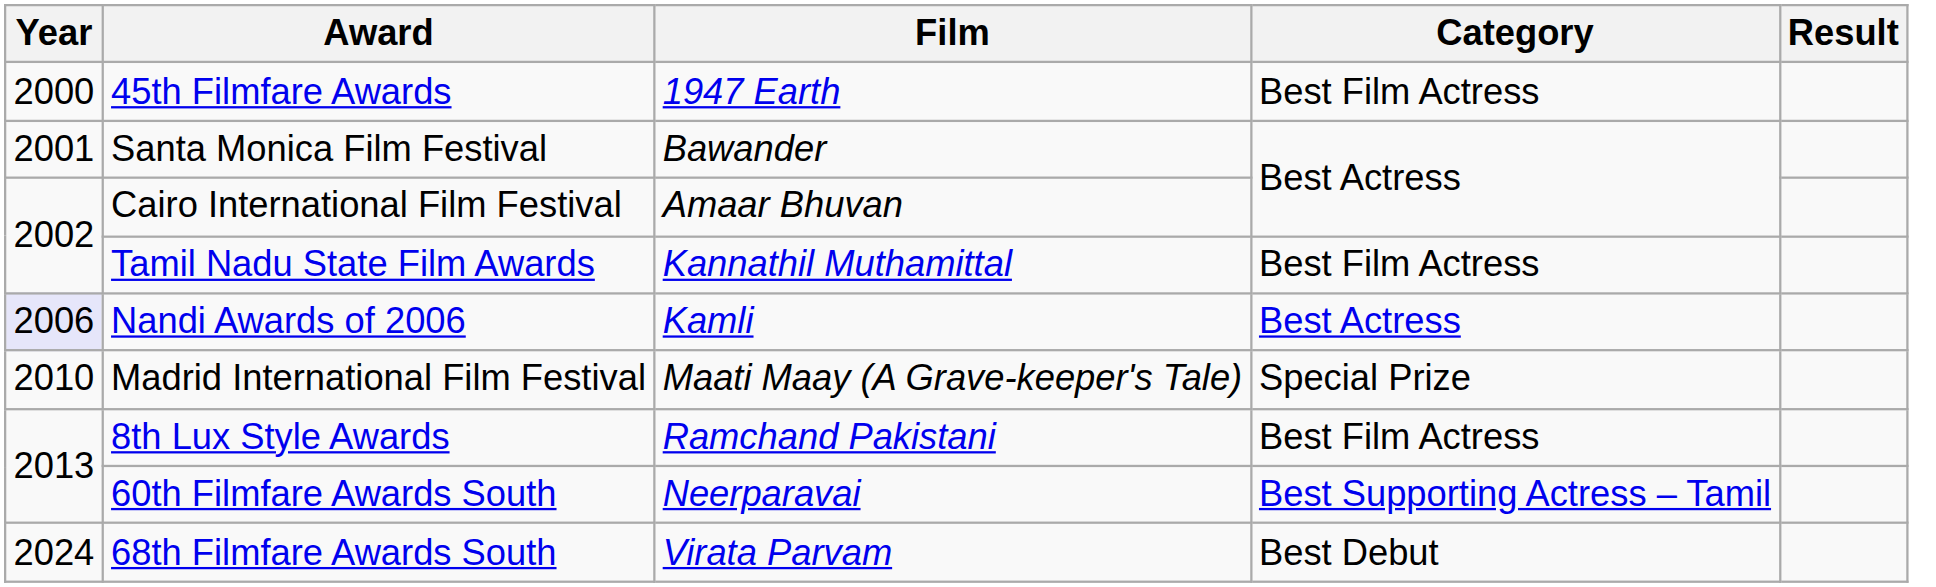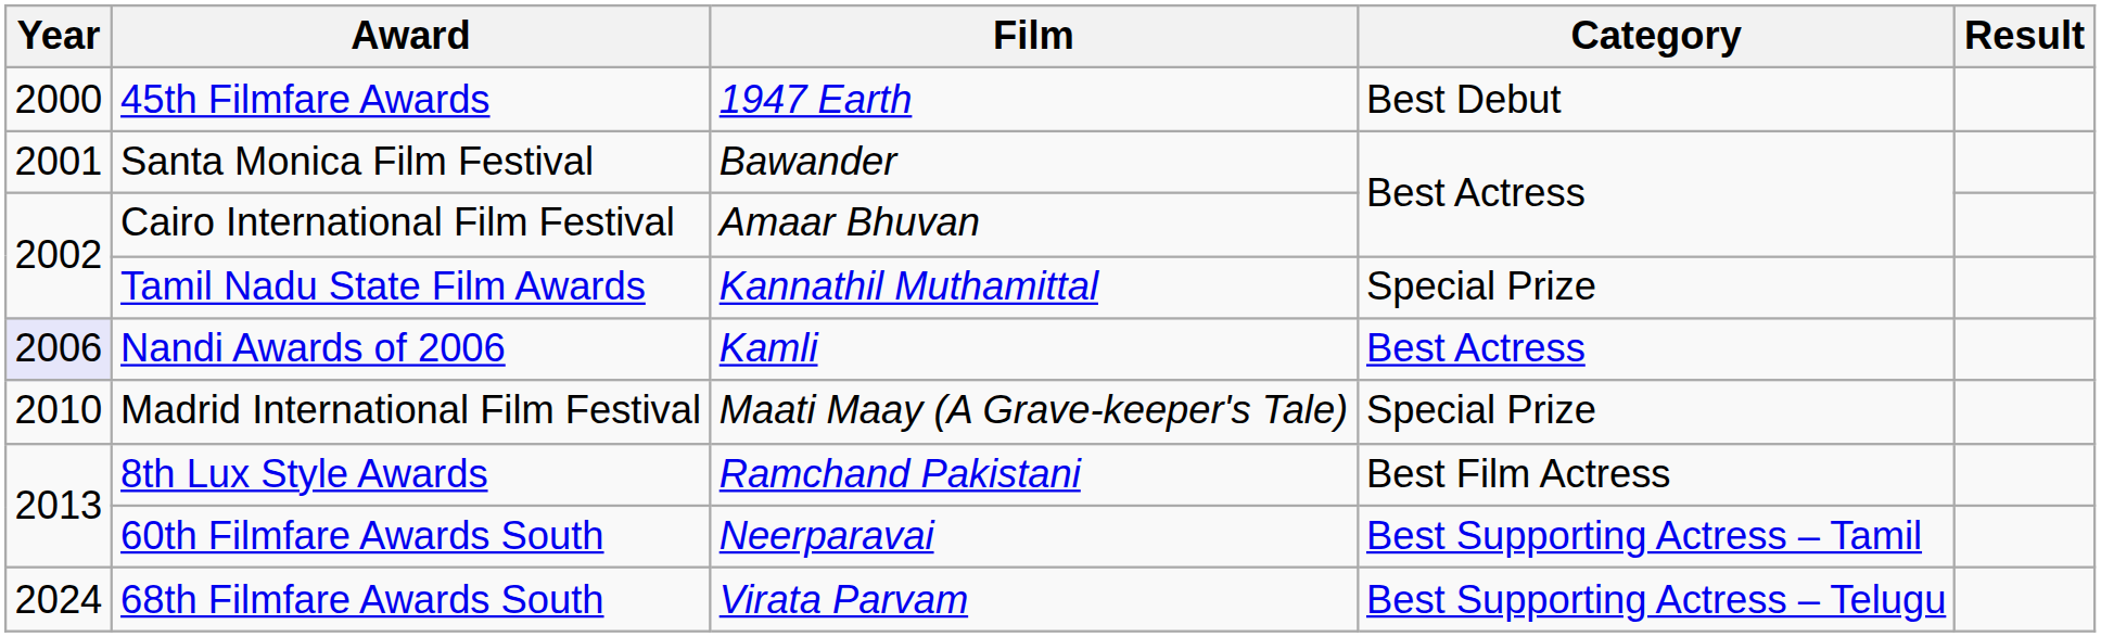45th Filmfare Awards | Category: Best Film Actress -> Best Debut
Tamil Nadu State Film Awards | Category: Best Film Actress -> Special Prize
68th Filmfare Awards South | Category: Best Debut -> Best Supporting Actress – Telugu
